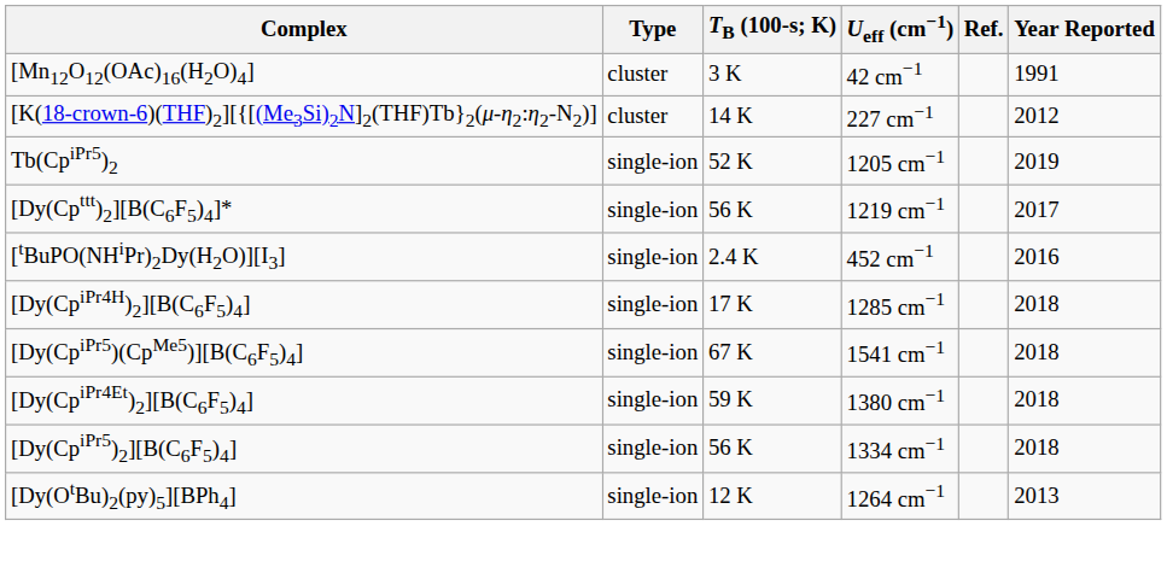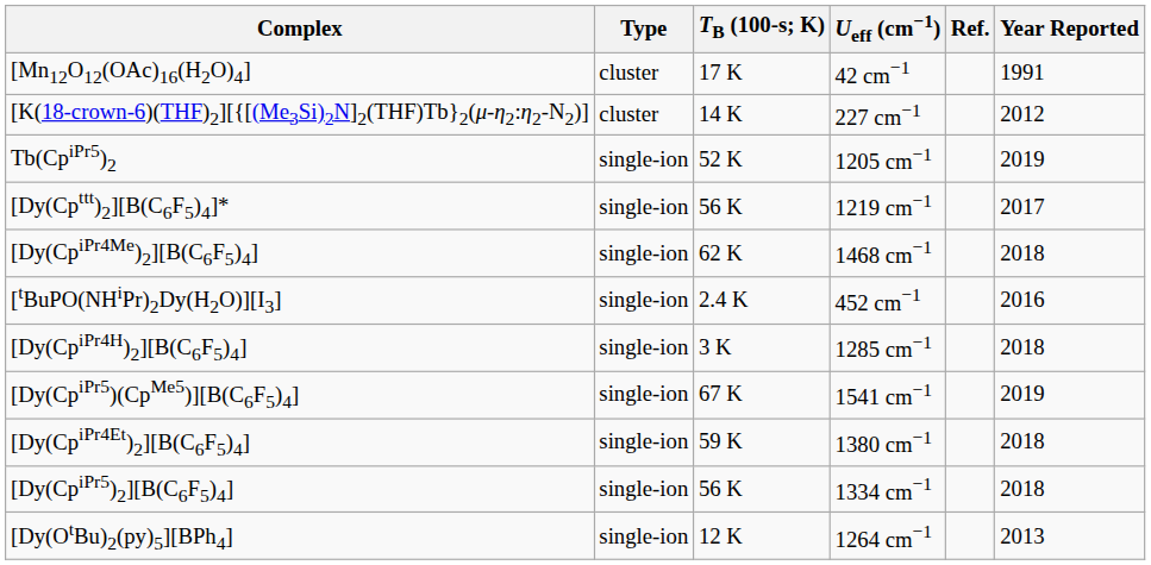[Mn12O12(OAc)16(H2O)4] | TB (100-s; K): 3 K -> 17 K
+ row: [Dy(CpiPr4Me)2][B(C6F5)4] | single-ion | 62 K | 1468 cm−1 | 2018
[Dy(CpiPr4H)2][B(C6F5)4] | TB (100-s; K): 17 K -> 3 K
[Dy(CpiPr5)(CpMe5)][B(C6F5)4] | Year Reported: 2018 -> 2019
